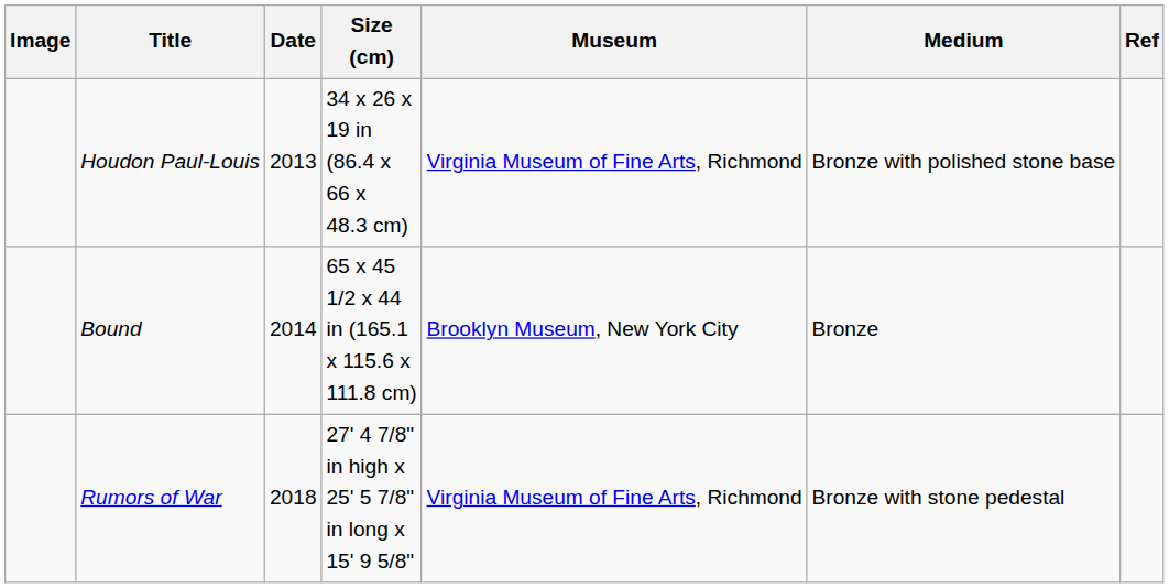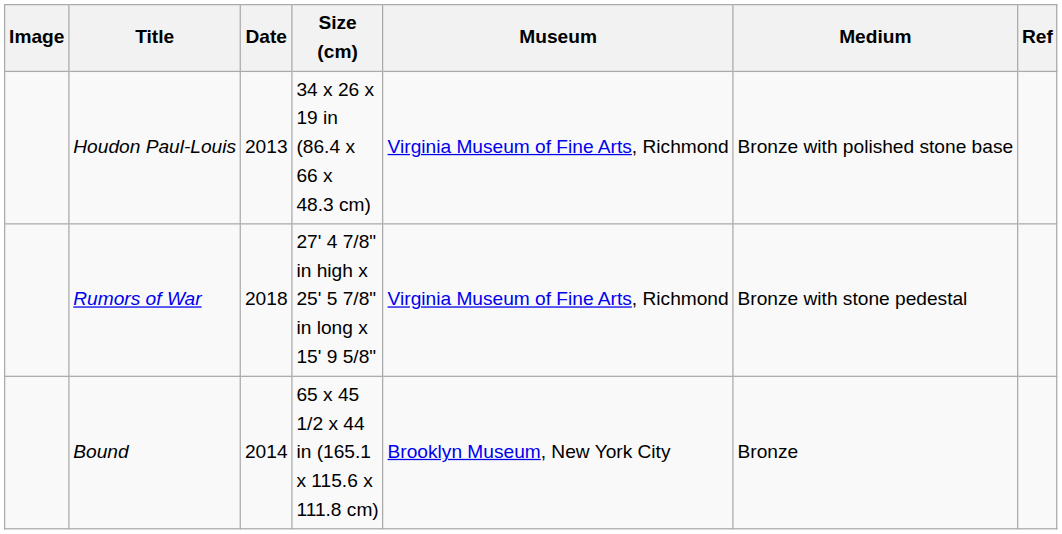rows swapped: Bound <-> Rumors of War
